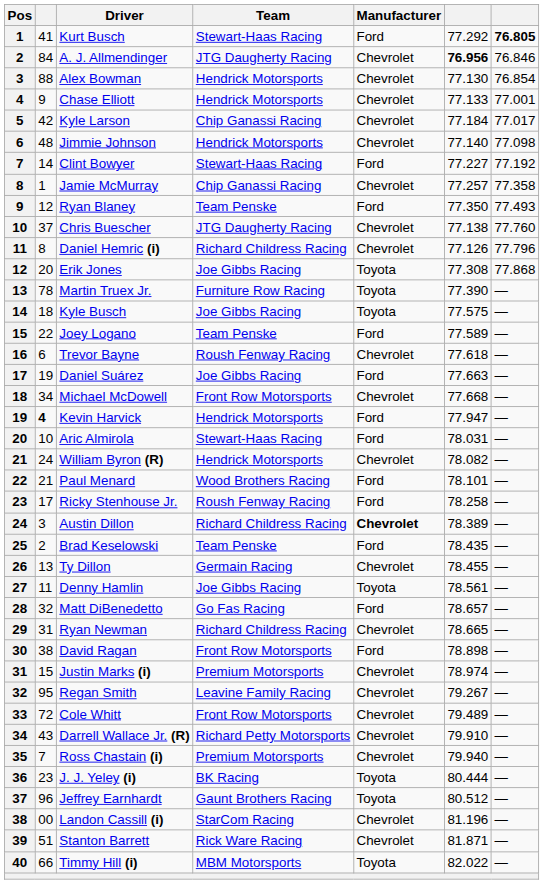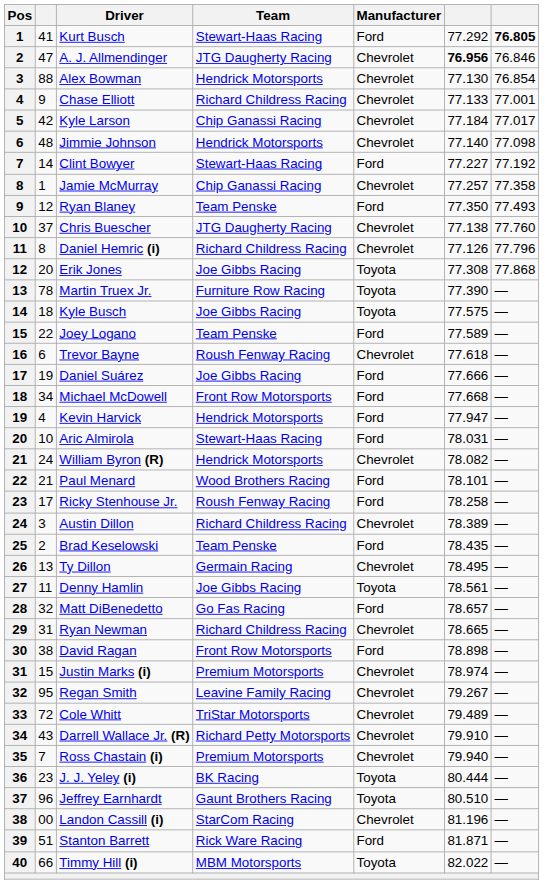A. J. Allmendinger | column 2: 84 -> 47
Chase Elliott | Team: Hendrick Motorsports -> Richard Childress Racing
Daniel Suárez | column 6: 77.663 -> 77.666
Michael McDowell | Manufacturer: Chevrolet -> Ford
Kevin Harvick | column 2: bold -> normal
Austin Dillon | Manufacturer: bold -> normal
Ty Dillon | column 6: 78.455 -> 78.495
Cole Whitt | Team: Front Row Motorsports -> TriStar Motorsports
Jeffrey Earnhardt | column 6: 80.512 -> 80.510
Stanton Barrett | Manufacturer: Chevrolet -> Ford
